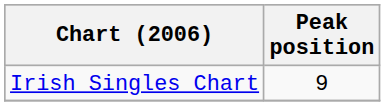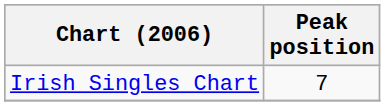Irish Singles Chart | Peak position: 9 -> 7
